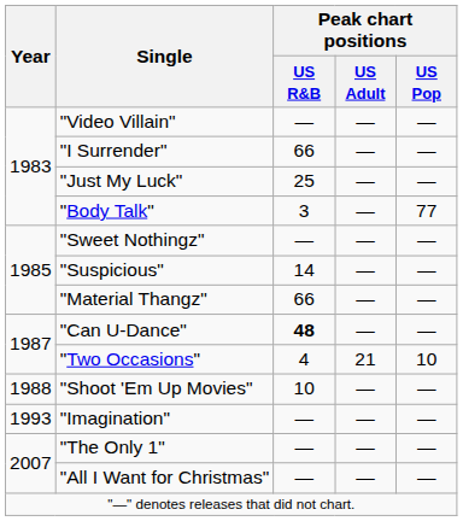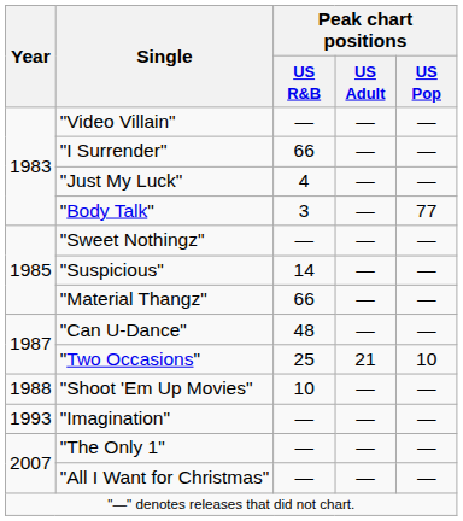"Just My Luck" | Peak chart positions / US R&B: 25 -> 4
"Can U-Dance" | Peak chart positions / US R&B: bold -> normal
"Two Occasions" | Peak chart positions / US R&B: 4 -> 25
